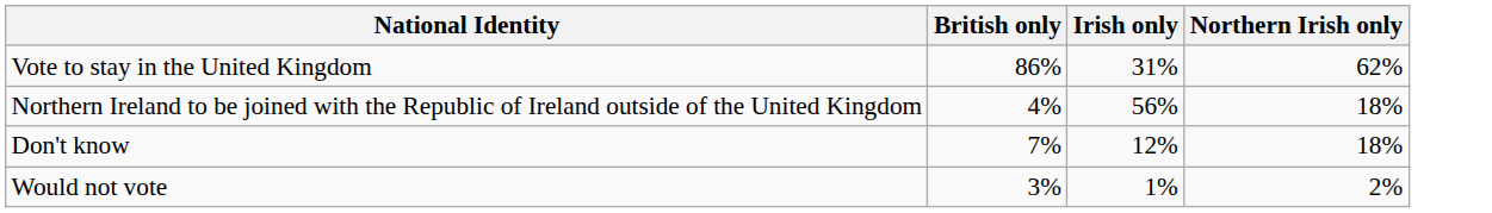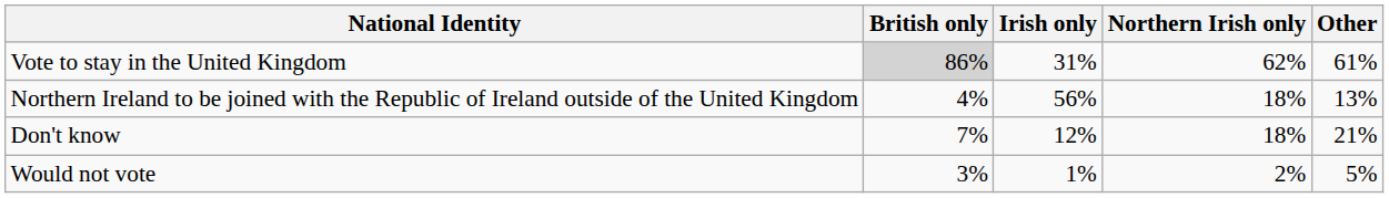+ column: Other | 61% | 13% | 21% | 5%
Vote to stay in the United Kingdom | British only: no background -> lightgrey background
